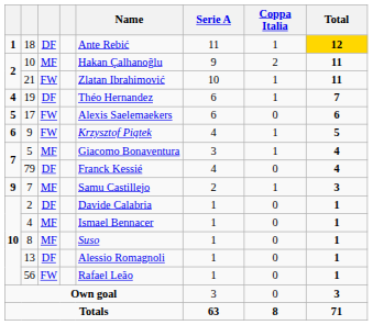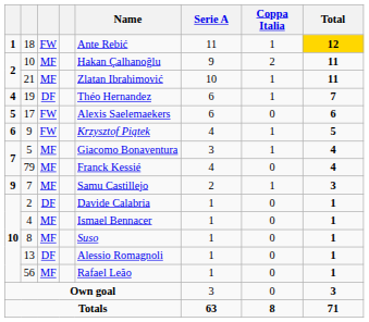18 | column 3: DF -> FW
21 | column 3: FW -> MF
79 | column 3: DF -> MF
56 | column 3: FW -> MF
